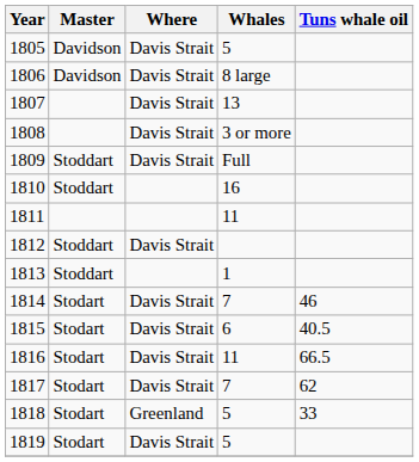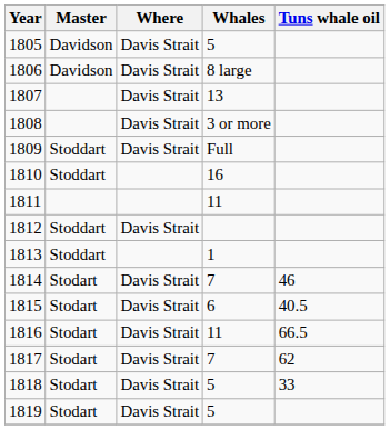1818 | Where: Greenland -> Davis Strait
